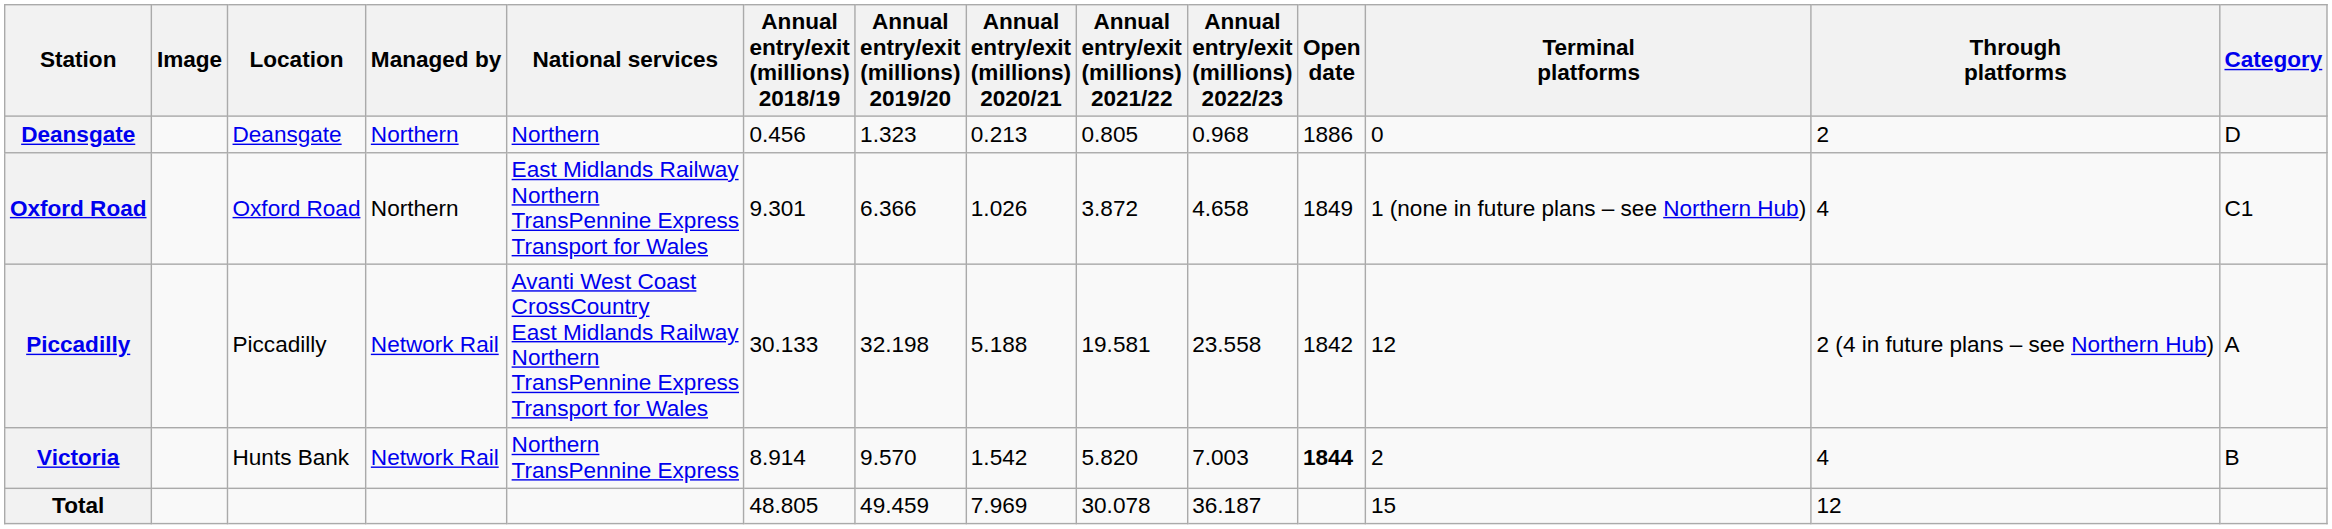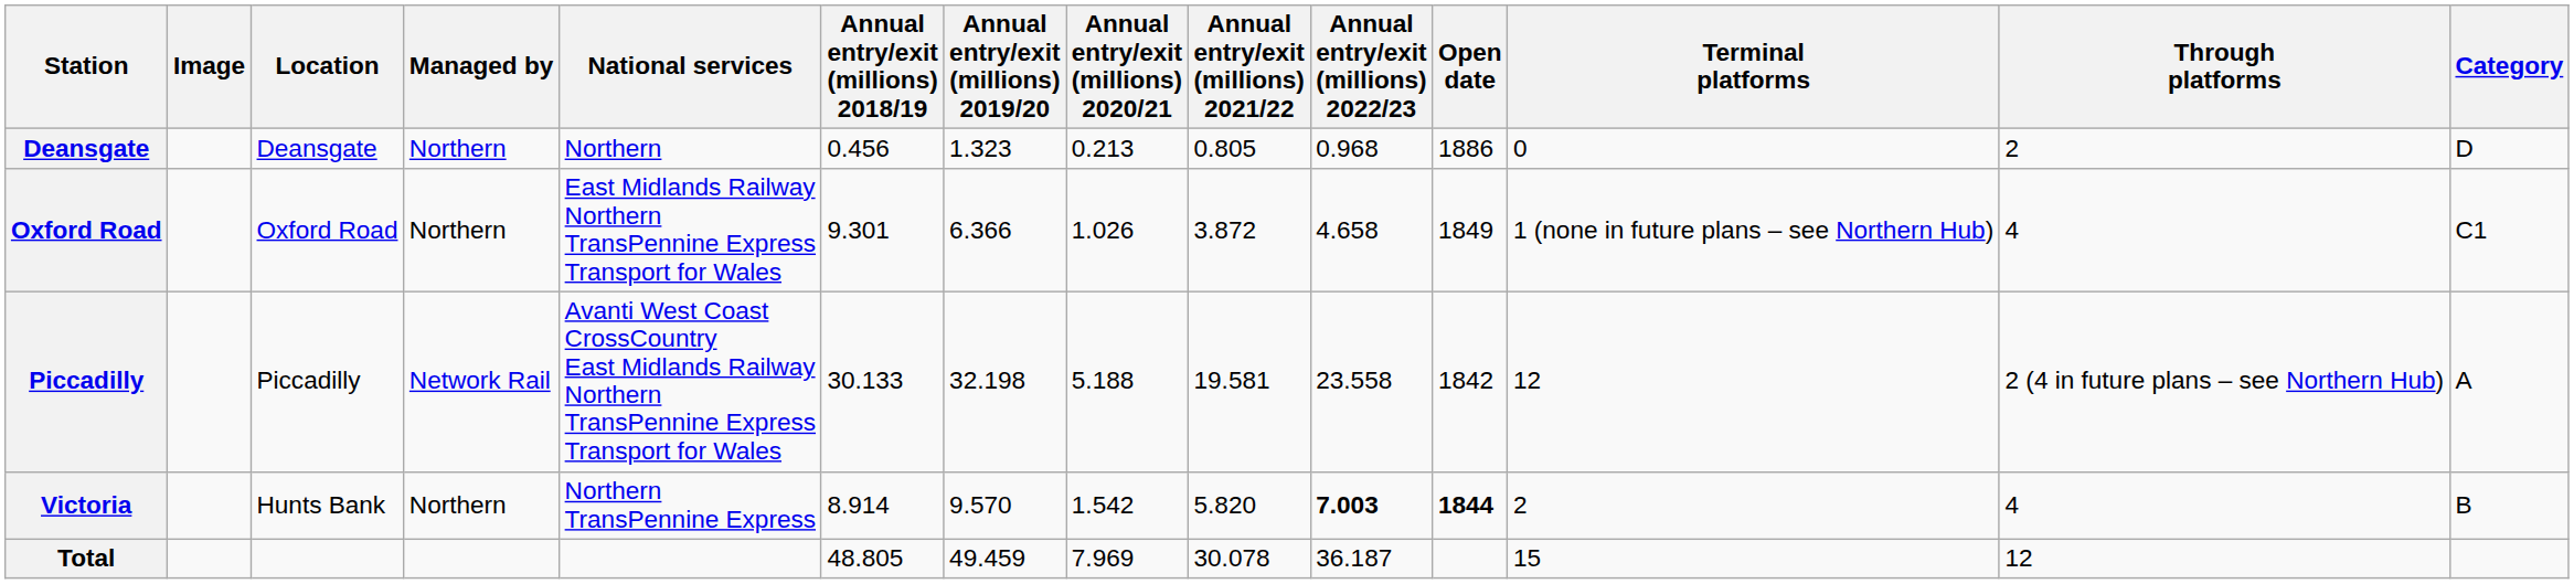Victoria | Managed by: Network Rail -> Northern
Victoria | Annual entry/exit (millions) 2022/23: normal -> bold
